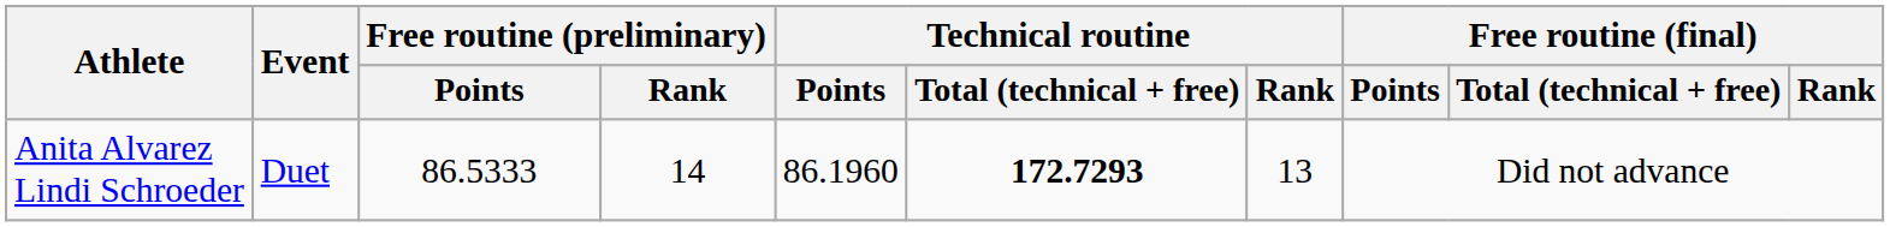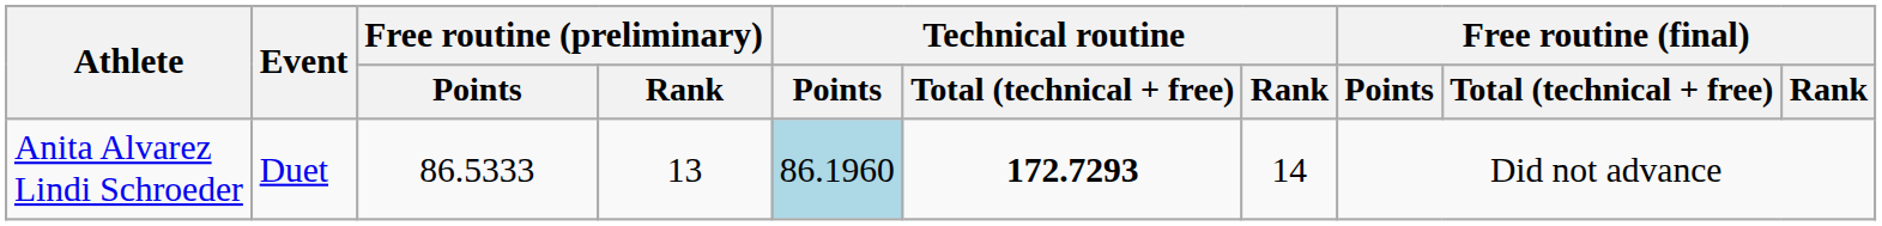Anita Alvarez Lindi Schroeder | Free routine (preliminary) / Rank: 14 -> 13
Anita Alvarez Lindi Schroeder | Technical routine / Points: no background -> lightblue background
Anita Alvarez Lindi Schroeder | Technical routine / Rank: 13 -> 14
